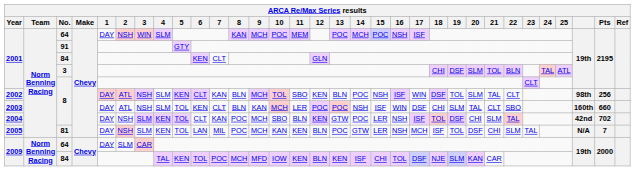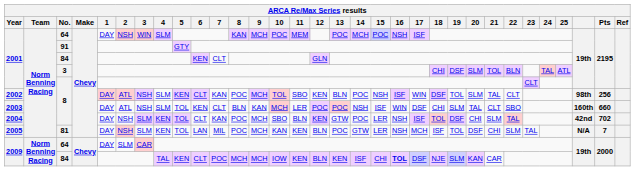2002 | 8: BLN -> POC
2009 / 84 | 6: TOL -> CLT
2009 / 84 | 9: MFD -> MCH
2009 / 84 | 16: normal -> bold
